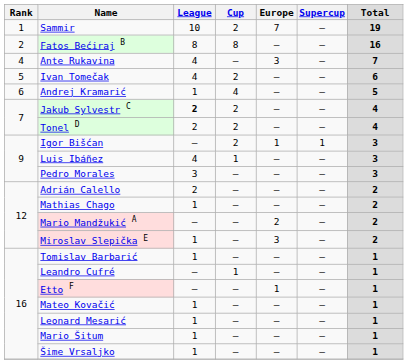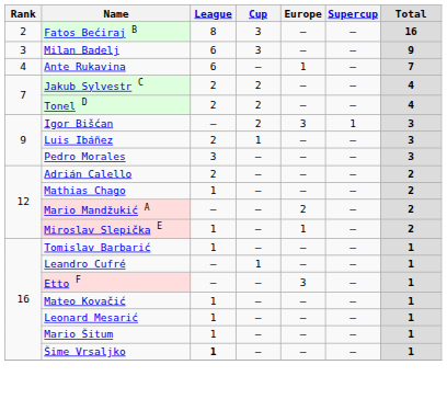- row: 1 | Sammir | 10 | 2 | 7 | – | 19
Fatos Bećiraj B | Cup: 8 -> 3
+ row: 3 | Milan Badelj | 6 | 3 | – | – | 9
Ante Rukavina | League: 4 -> 6
Ante Rukavina | Europe: 3 -> 1
- row: 5 | Ivan Tomečak | 4 | 2 | – | – | 6
- row: 6 | Andrej Kramarić | 1 | 4 | – | – | 5
Jakub Sylvestr C | League: bold -> normal
Igor Bišćan | Europe: 1 -> 3
Luis Ibáñez | League: 4 -> 2
Miroslav Slepička E | Europe: 3 -> 1
Etto F | Europe: 1 -> 3
Šime Vrsaljko | League: normal -> bold
